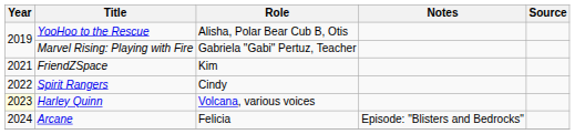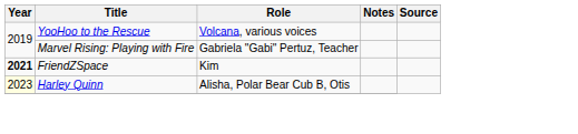YooHoo to the Rescue | Role: Alisha, Polar Bear Cub B, Otis -> Volcana, various voices
FriendZSpace | Year: normal -> bold
- row: 2022 | Spirit Rangers | Cindy
Harley Quinn | Role: Volcana, various voices -> Alisha, Polar Bear Cub B, Otis
- row: 2024 | Arcane | Felicia | Episode: "Blisters and Bedrocks"
